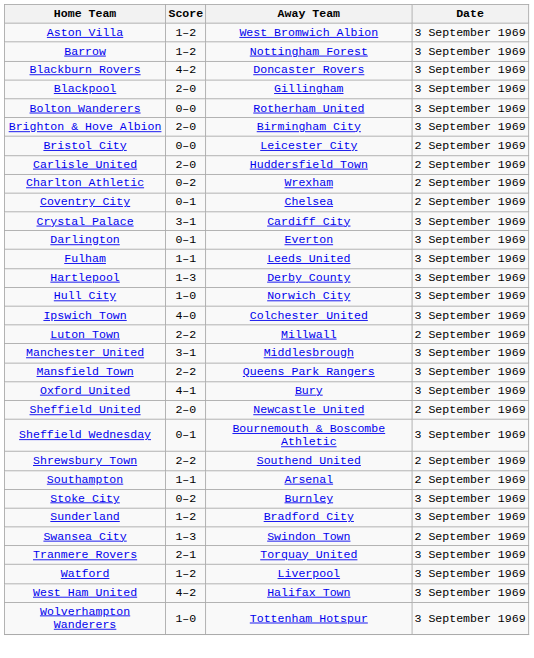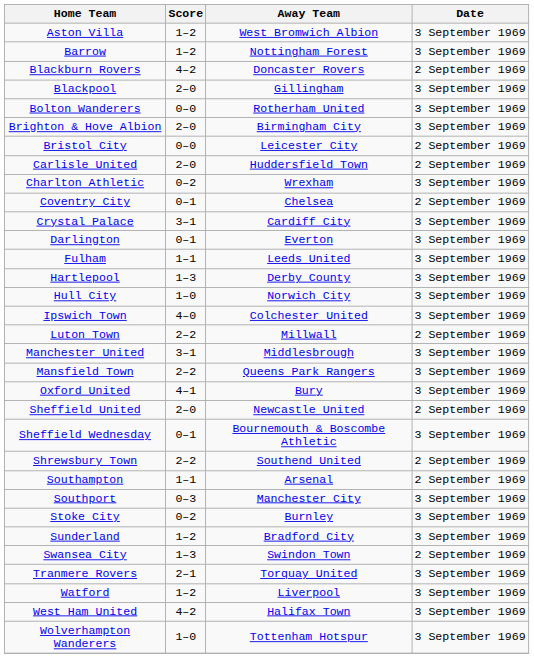Blackburn Rovers | Date: 3 September 1969 -> 2 September 1969
Charlton Athletic | Date: 2 September 1969 -> 3 September 1969
+ row: Southport | 0–3 | Manchester City | 3 September 1969
